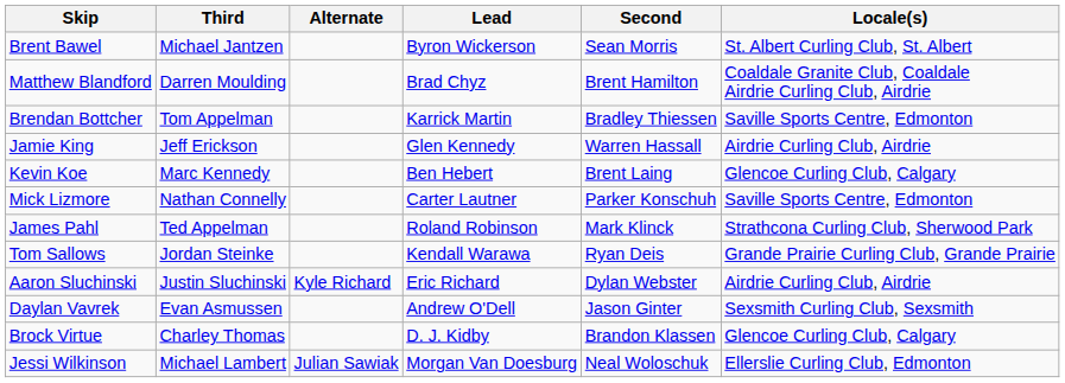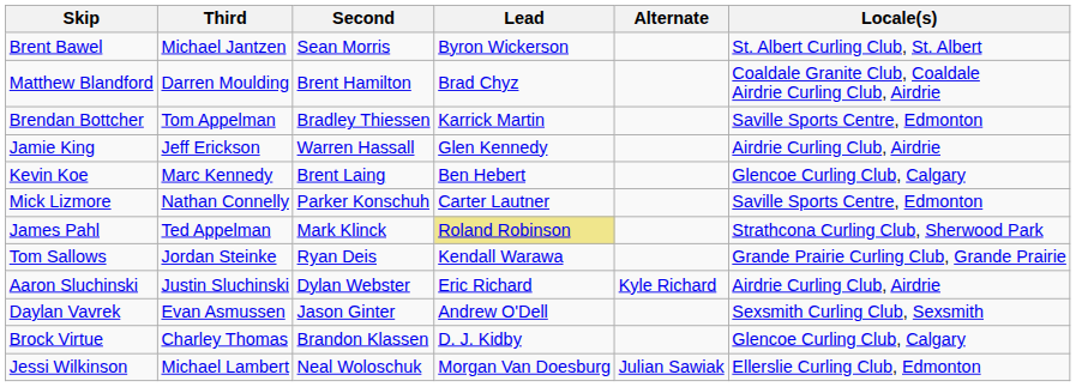columns swapped: Second <-> Alternate
James Pahl | Lead: no background -> khaki background
